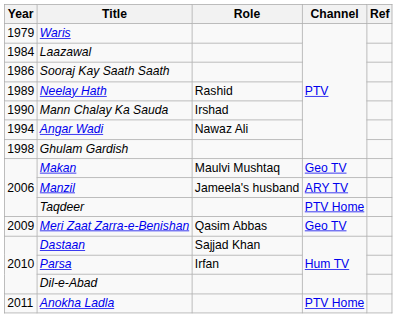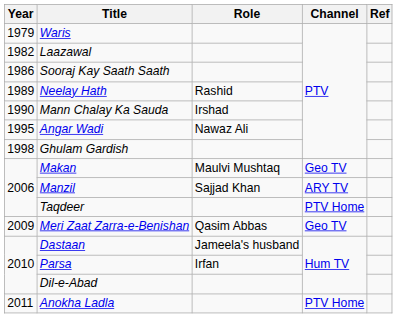Laazawal | Year: 1984 -> 1982
Angar Wadi | Year: 1994 -> 1995
Manzil | Role: Jameela's husband -> Sajjad Khan
Dastaan | Role: Sajjad Khan -> Jameela's husband
